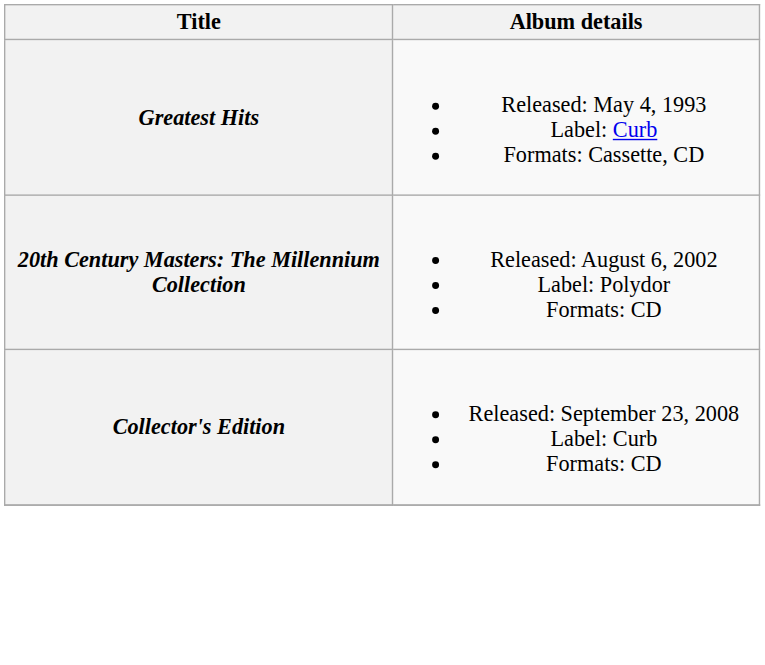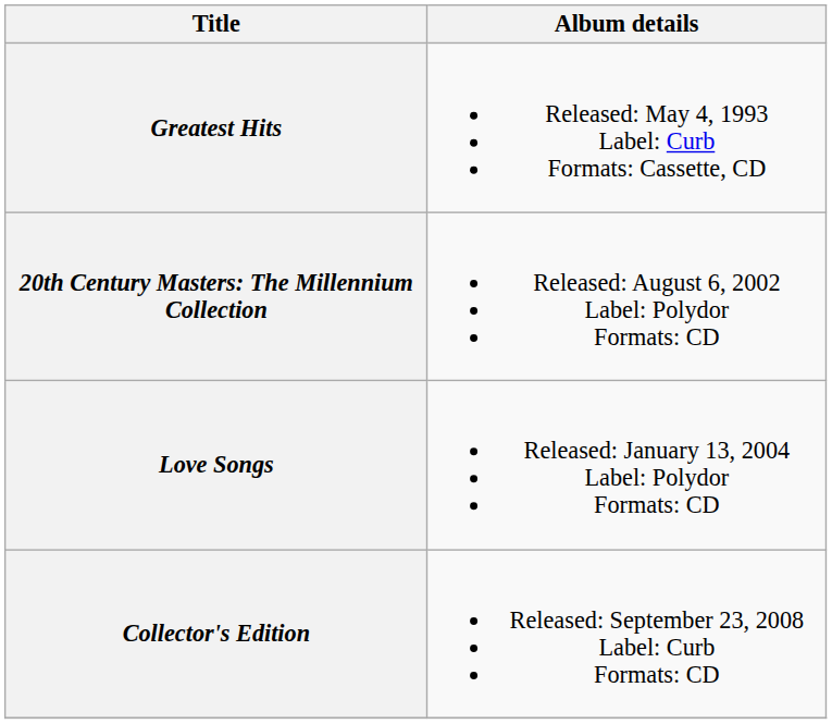+ row: Love Songs | Released: January 13, 2004 Label: Polydor Formats: CD
